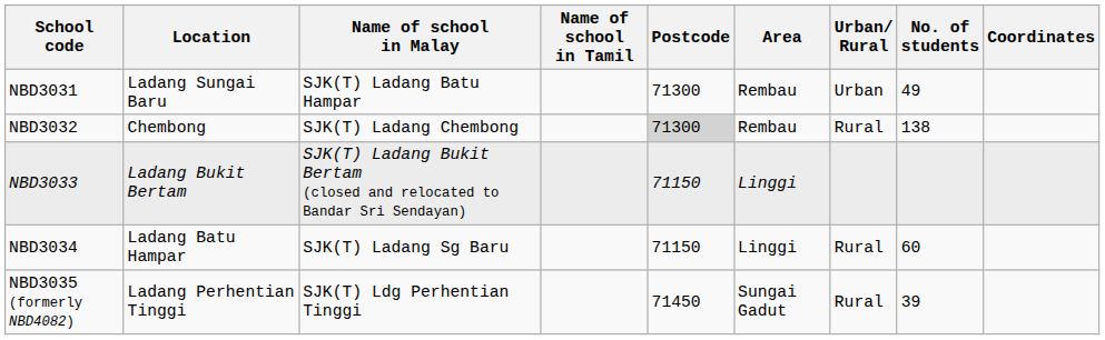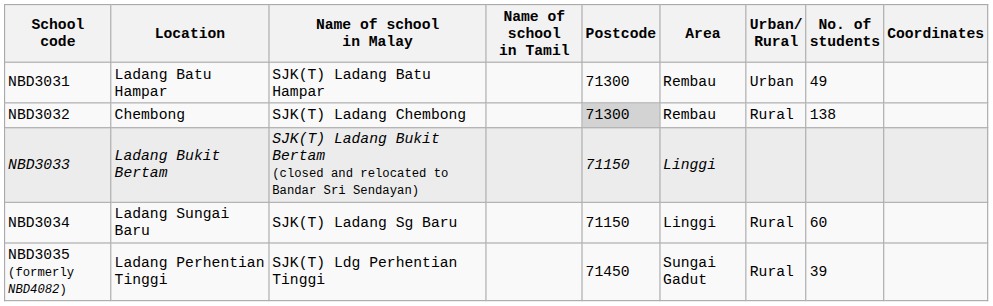NBD3031 | Location: Ladang Sungai Baru -> Ladang Batu Hampar
NBD3034 | Location: Ladang Batu Hampar -> Ladang Sungai Baru
